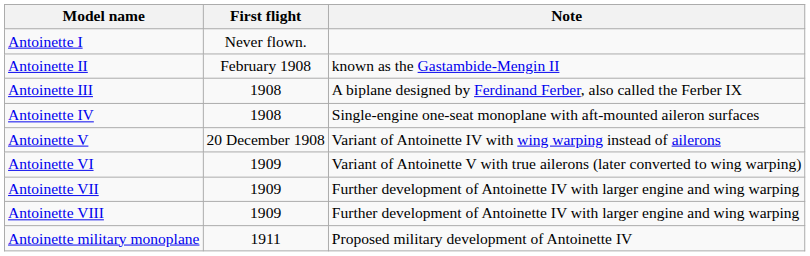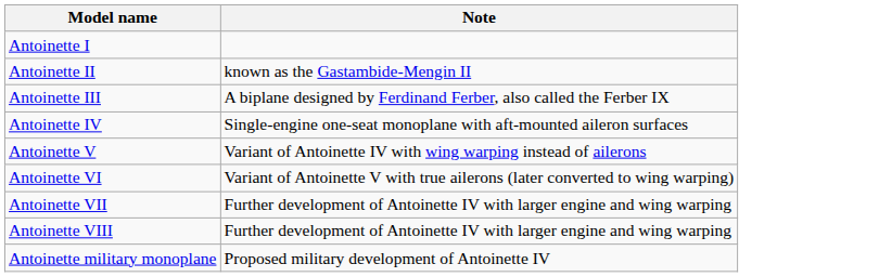- column: First flight | Never flown. | February 1908 | 1908 | 1908 | 20 December 1908 | 1909 | 1909 | 1909 | 1911
